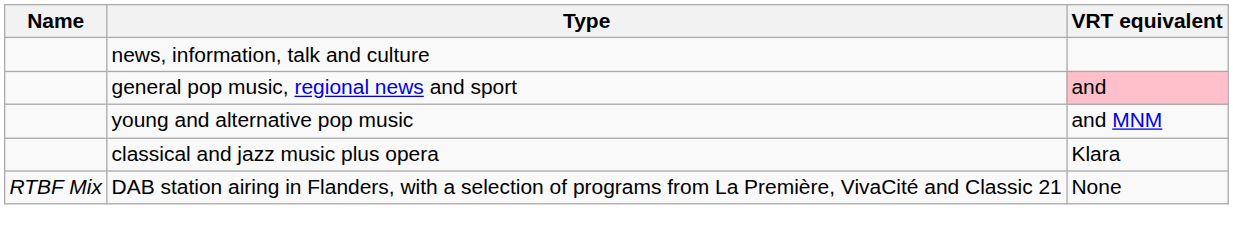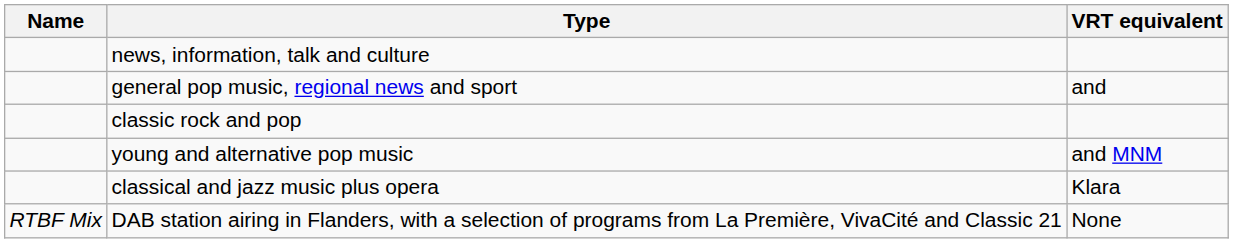general pop music, regional news and sport | VRT equivalent: pink background -> no background
+ row: classic rock and pop
